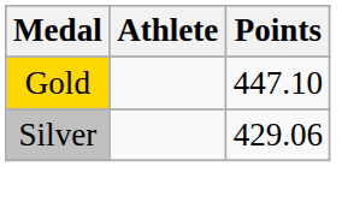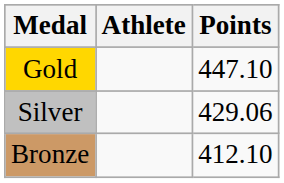+ row: Bronze | 412.10
